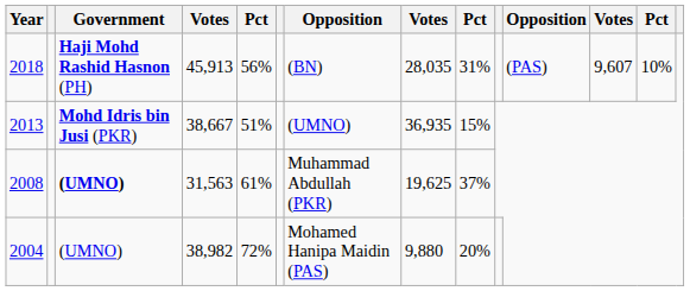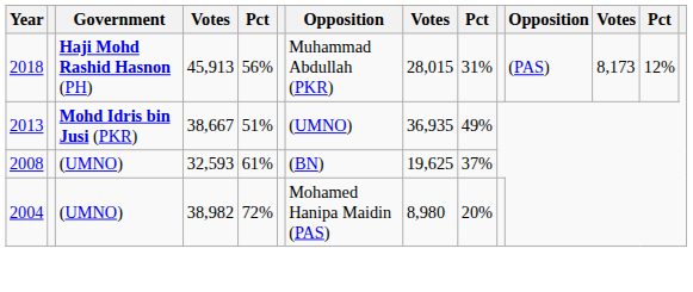2018 | column 7: (BN) -> Muhammad Abdullah (PKR)
2018 | column 8: 28,035 -> 28,015
2018 | column 12: 9,607 -> 8,173
2018 | column 13: 10% -> 12%
2013 | column 9: 15% -> 49%
2008 | Government: bold -> normal
2008 | column 4: 31,563 -> 32,593
2008 | column 7: Muhammad Abdullah (PKR) -> (BN)
2004 | column 8: 9,880 -> 8,980
